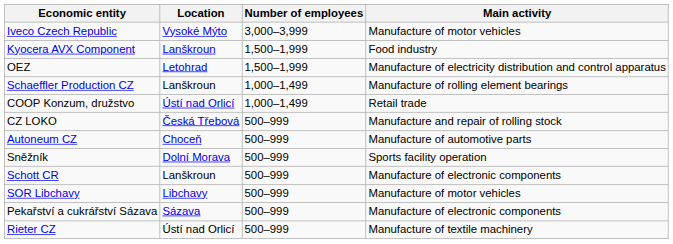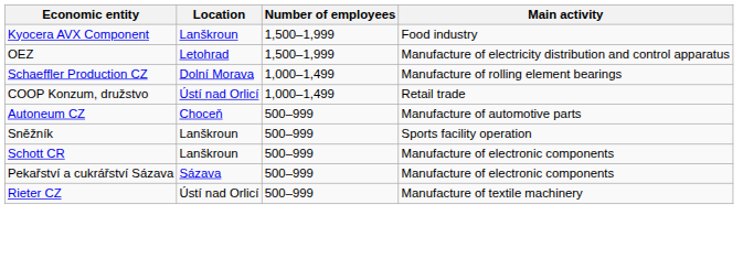- row: Iveco Czech Republic | Vysoké Mýto | 3,000–3,999 | Manufacture of motor vehicles
Schaeffler Production CZ | Location: Lanškroun -> Dolní Morava
- row: CZ LOKO | Česká Třebová | 500–999 | Manufacture and repair of rolling stock
Sněžník | Location: Dolní Morava -> Lanškroun
- row: SOR Libchavy | Libchavy | 500–999 | Manufacture of motor vehicles
